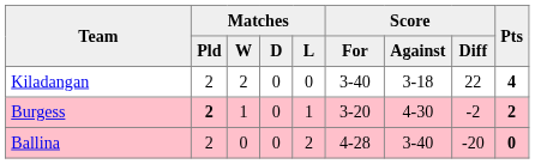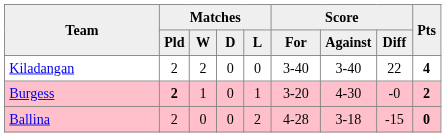Kiladangan | Score / Against: 3-18 -> 3-40
Burgess | Score / Diff: -2 -> -0
Ballina | Score / Against: 3-40 -> 3-18
Ballina | Score / Diff: -20 -> -15
